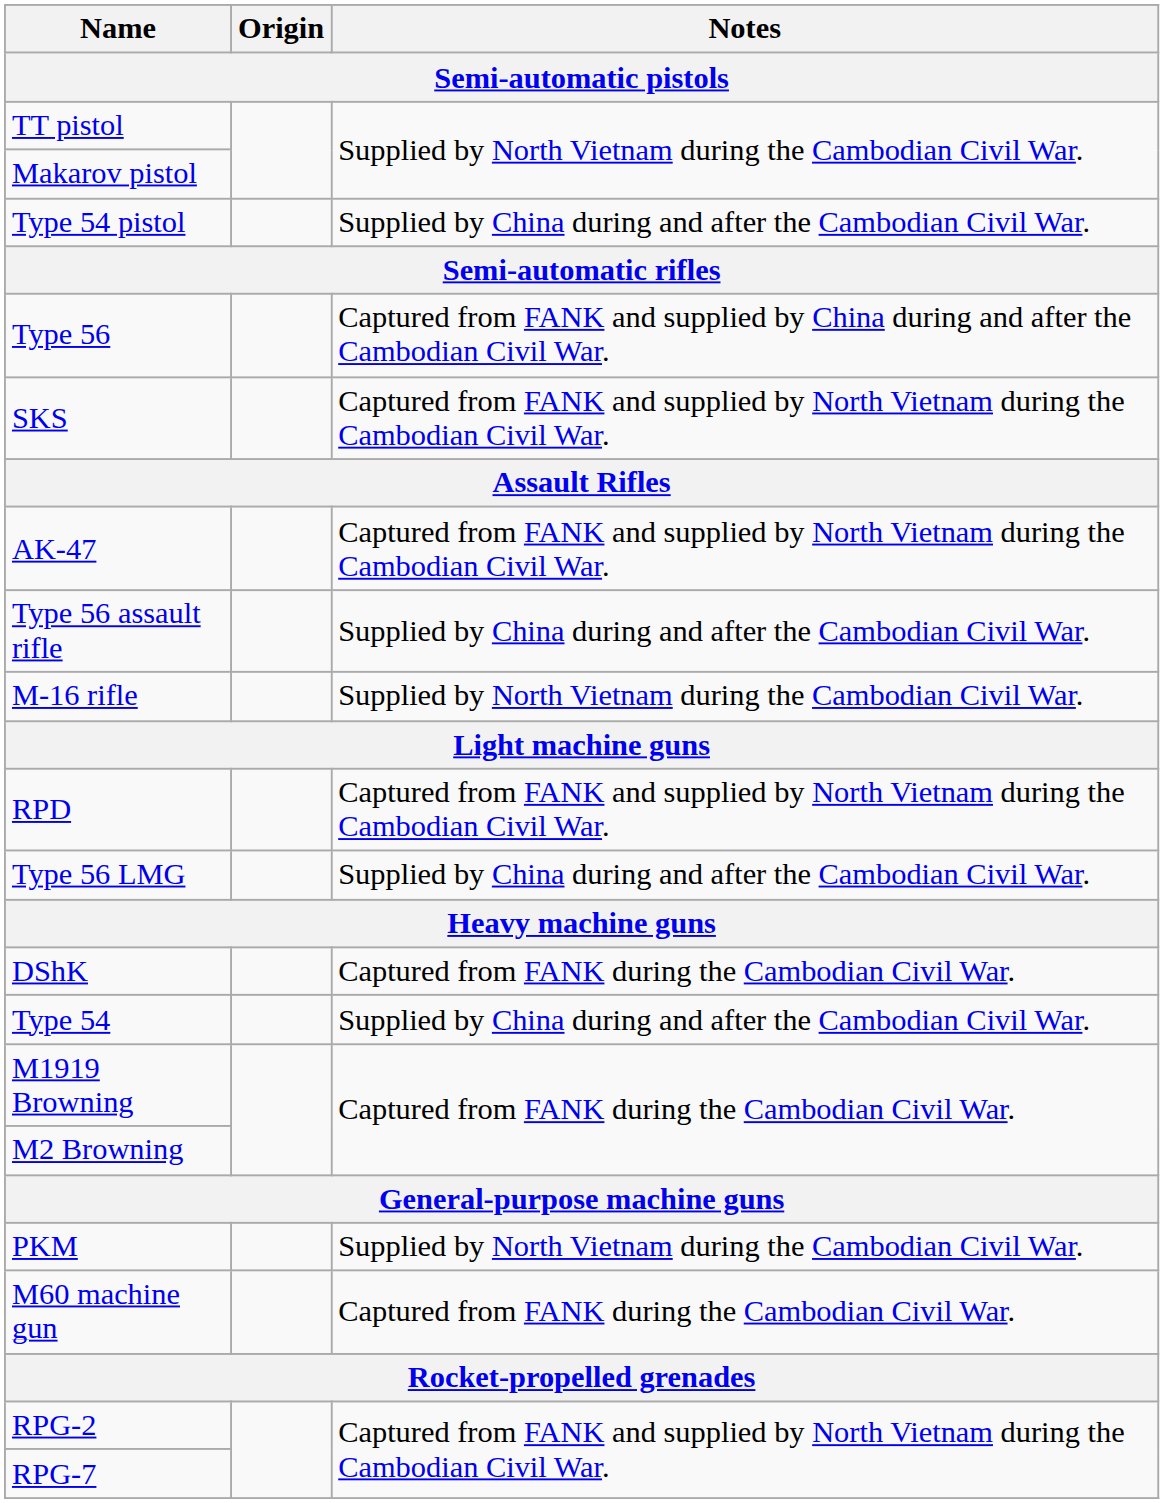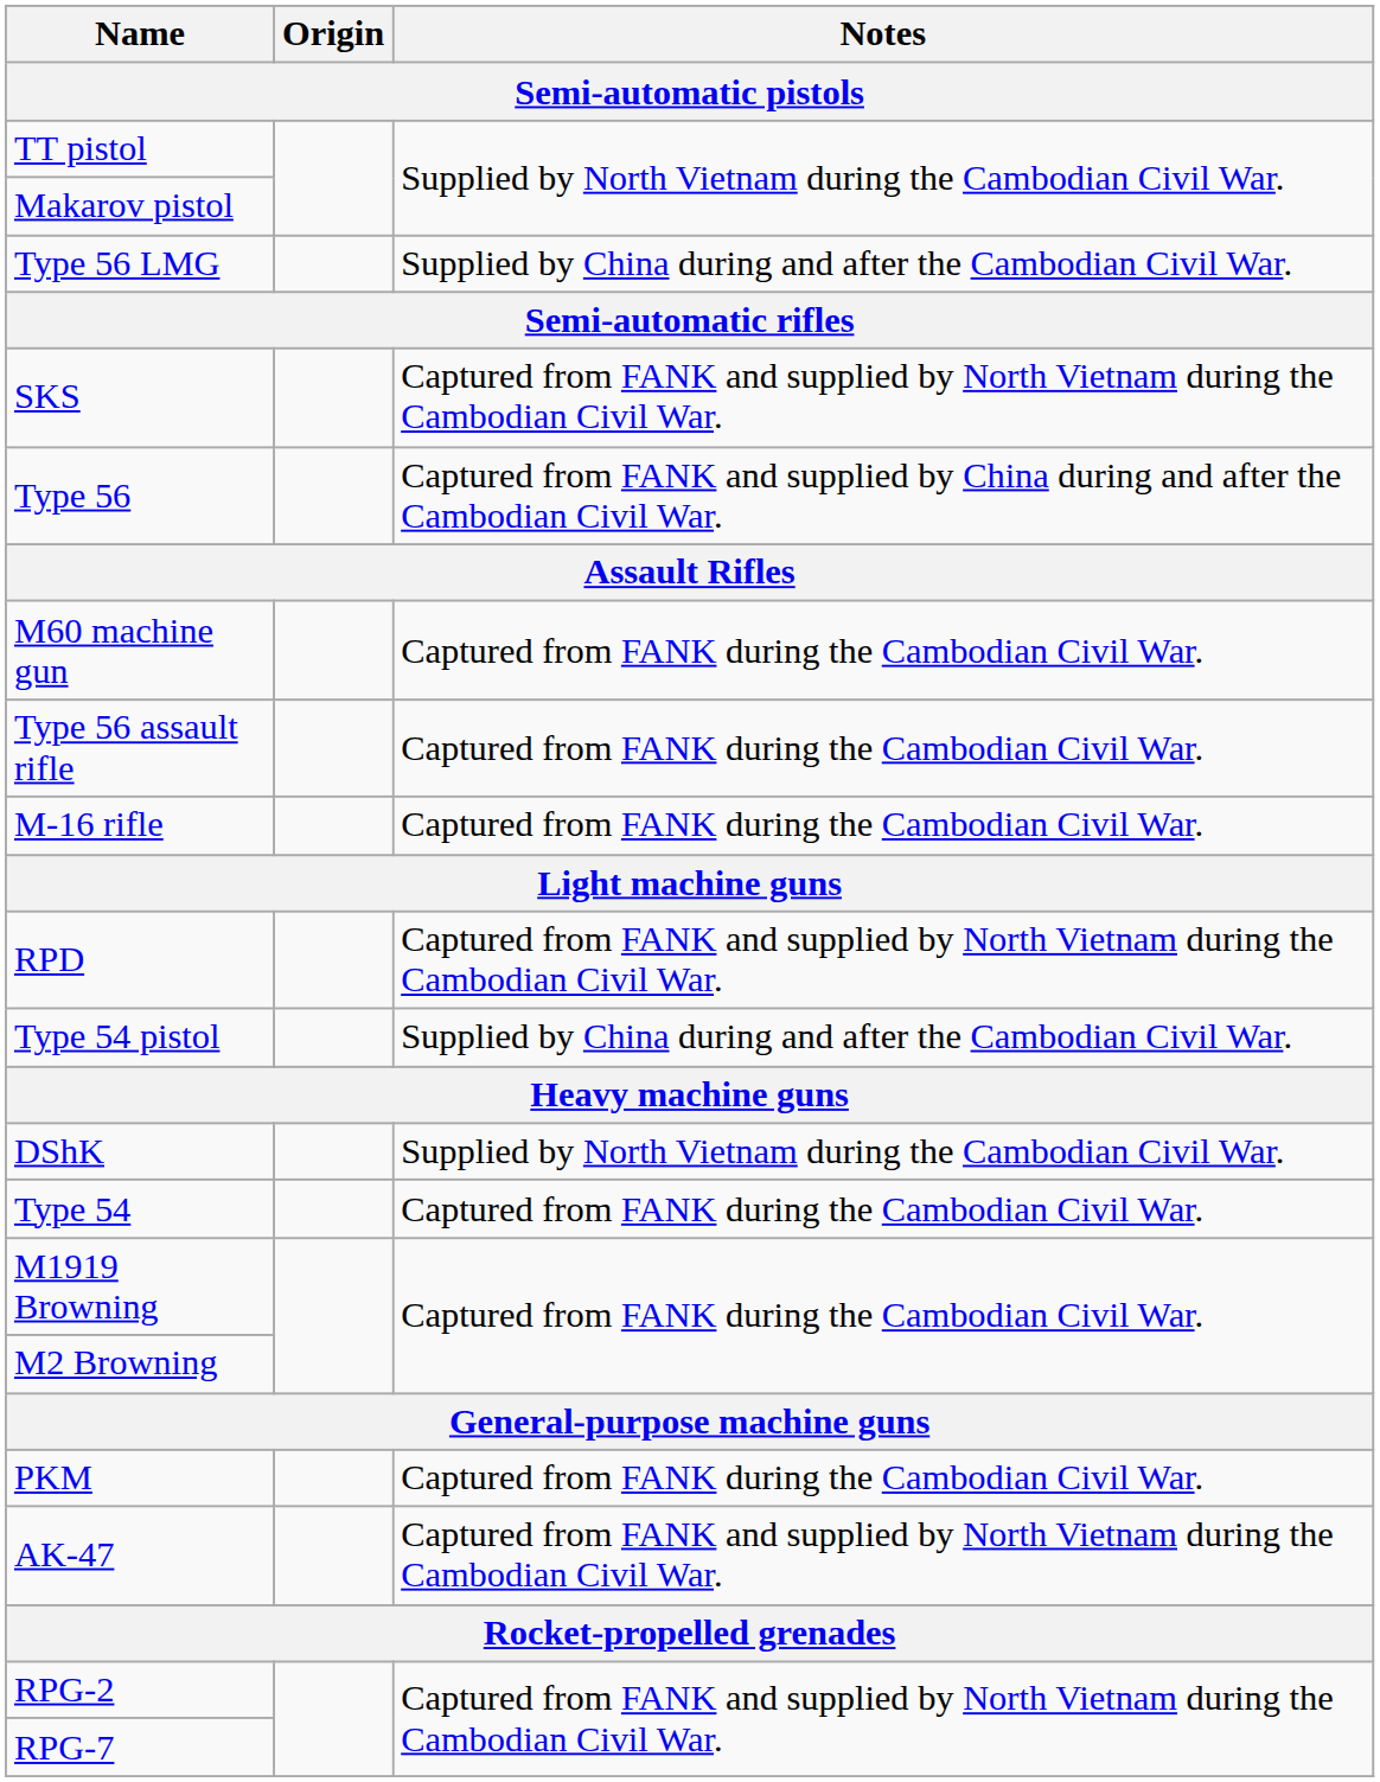rows swapped: Type 54 pistol <-> Type 56 LMG
rows swapped: SKS <-> Type 56
rows swapped: AK-47 <-> M60 machine gun
Type 56 assault rifle | Notes: Supplied by China during and after the Cambodian Civil War. -> Captured from FANK during the Cambodian Civil War.
M-16 rifle | Notes: Supplied by North Vietnam during the Cambodian Civil War. -> Captured from FANK during the Cambodian Civil War.
DShK | Notes: Captured from FANK during the Cambodian Civil War. -> Supplied by North Vietnam during the Cambodian Civil War.
Type 54 | Notes: Supplied by China during and after the Cambodian Civil War. -> Captured from FANK during the Cambodian Civil War.
PKM | Notes: Supplied by North Vietnam during the Cambodian Civil War. -> Captured from FANK during the Cambodian Civil War.
